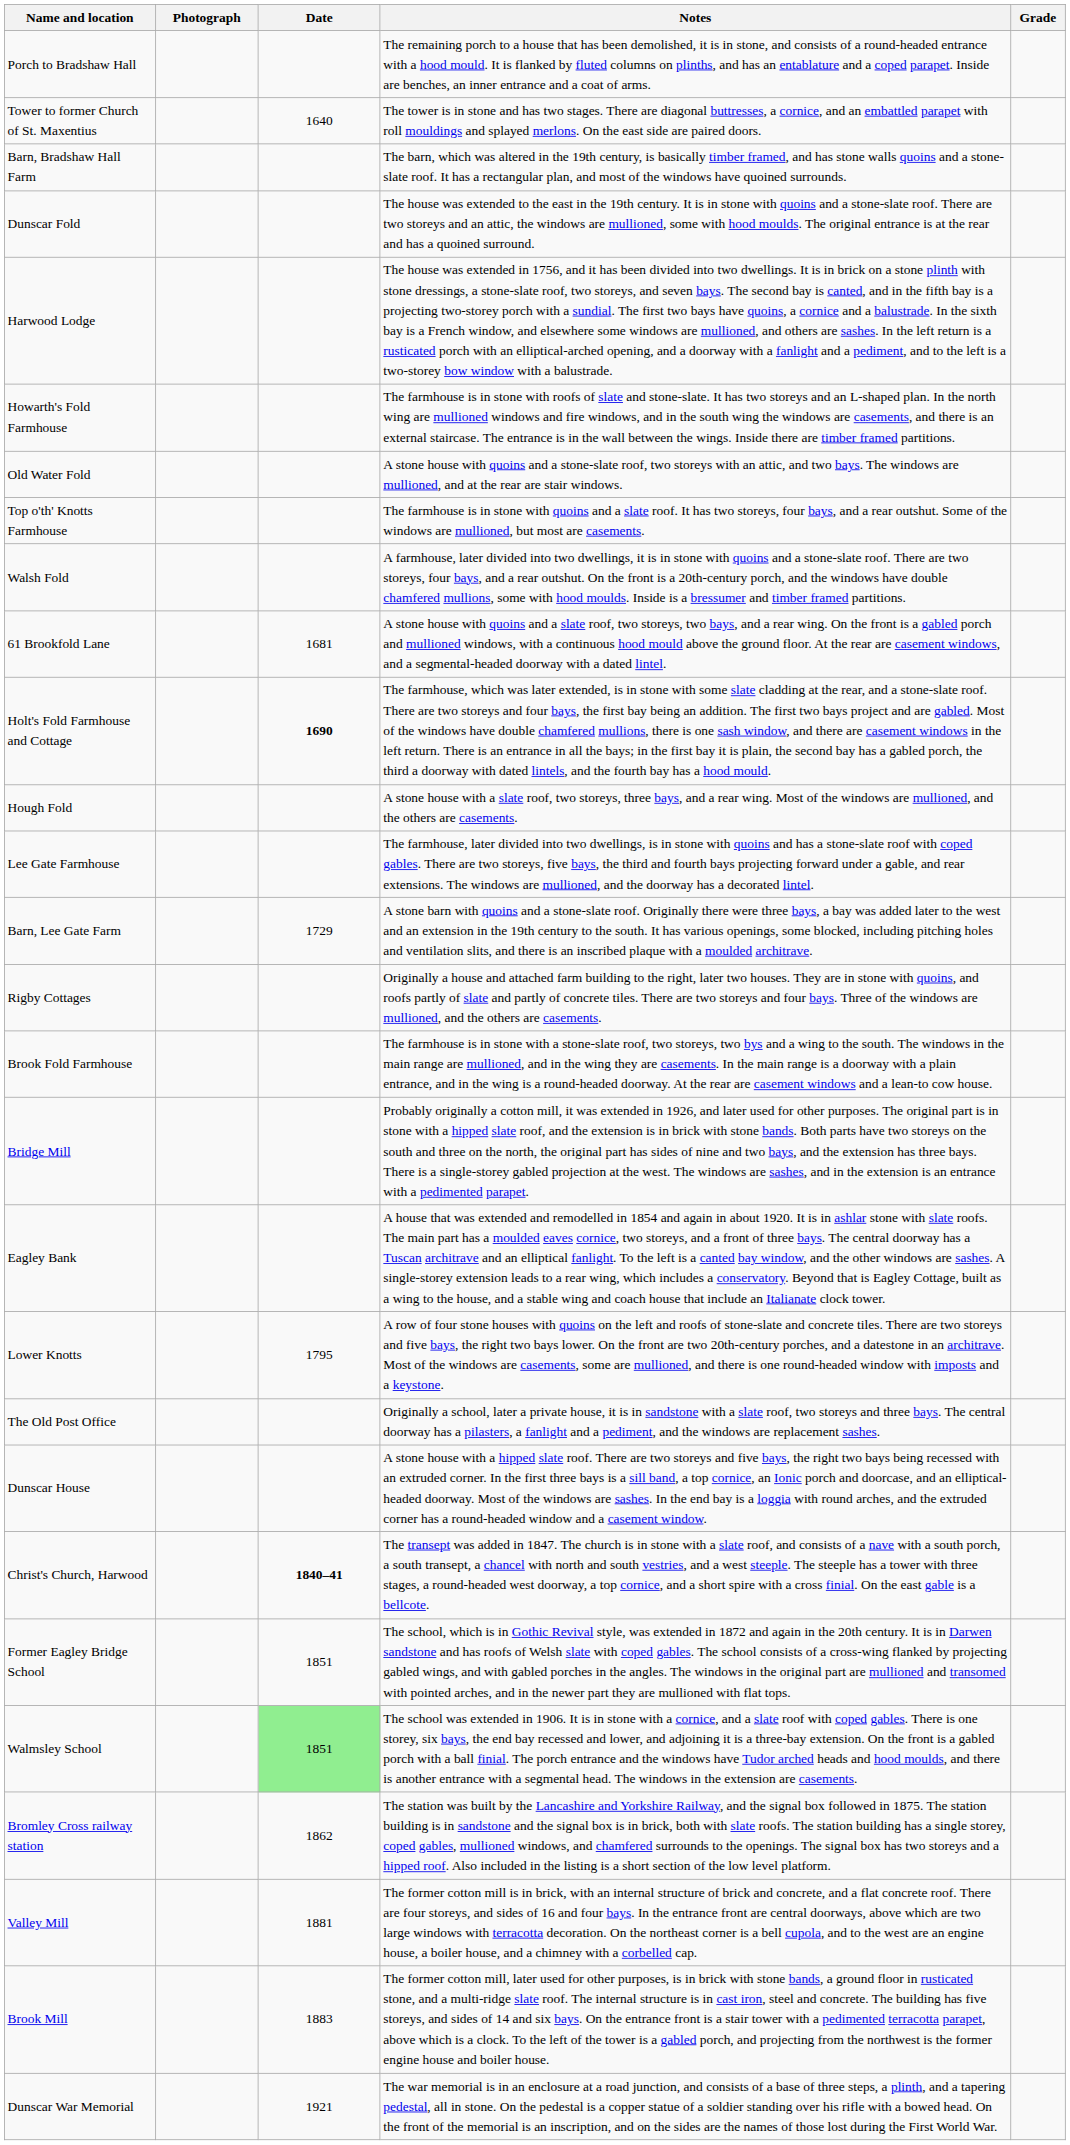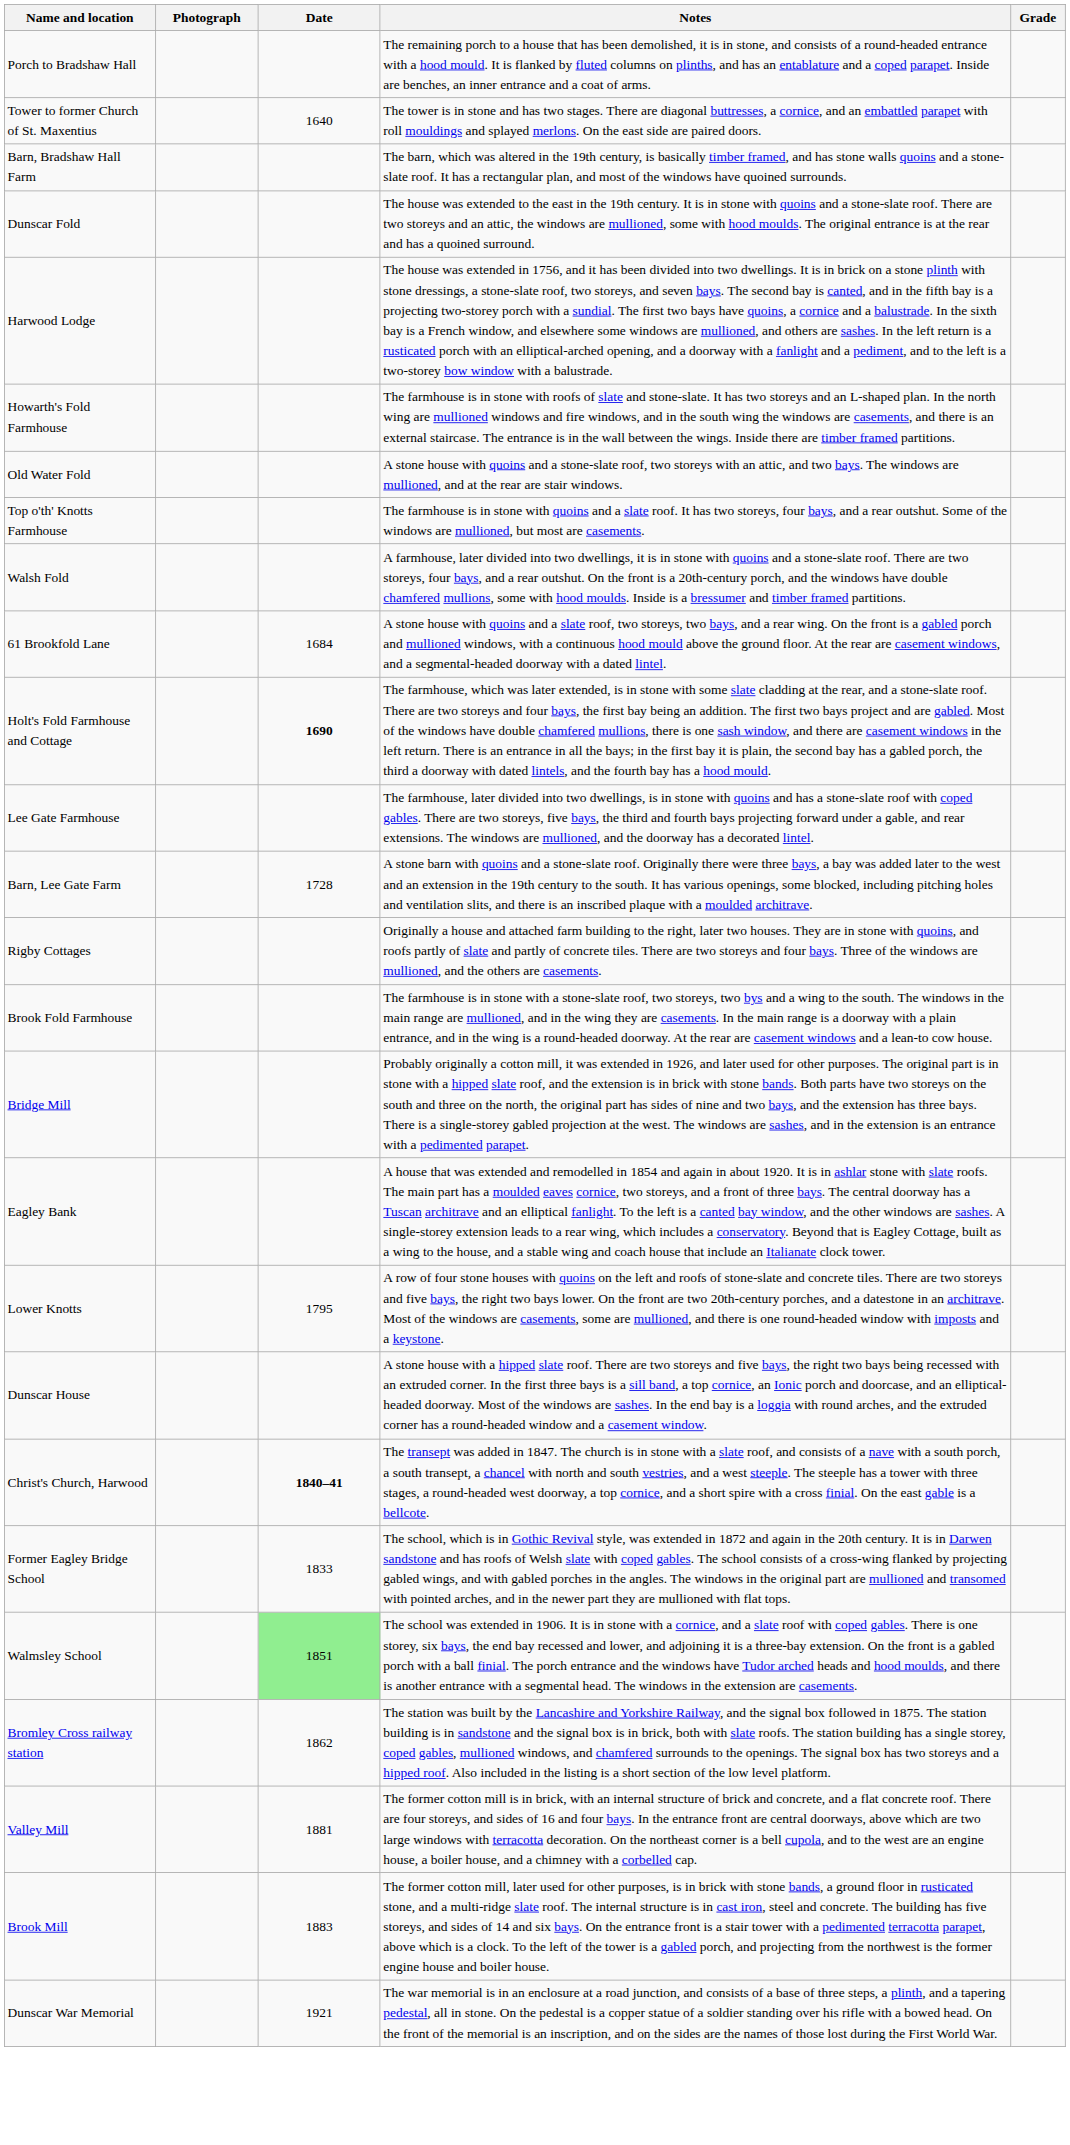61 Brookfold Lane | Date: 1681 -> 1684
- row: Hough Fold | A stone house with a slate roof, two storeys, three bays, and a rear wing. Most of the windows are mullioned, and the others are casements.
Barn, Lee Gate Farm | Date: 1729 -> 1728
- row: The Old Post Office | Originally a school, later a private house, it is in sandstone with a slate roof, two storeys and three bays. The central doorway has a pilasters, a fanlight and a pediment, and the windows are replacement sashes.
Former Eagley Bridge School | Date: 1851 -> 1833
